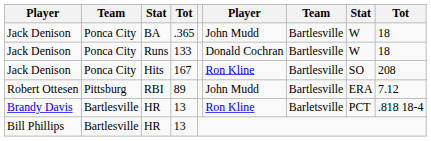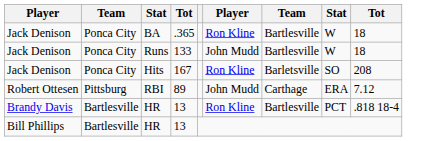BA | column 6: John Mudd -> Ron Kline
Runs | column 6: Donald Cochran -> John Mudd
Hits | column 7: Bartlesville -> Barletsville
RBI | column 7: Bartlesville -> Carthage
Brandy Davis / HR | column 7: Barletsville -> Bartlesville
